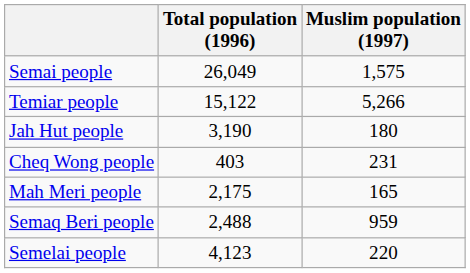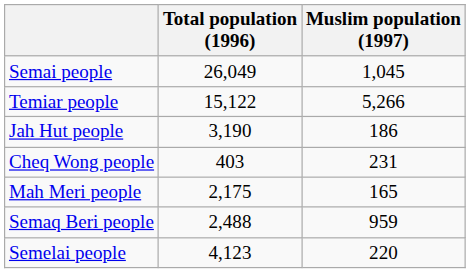Semai people | Muslim population (1997): 1,575 -> 1,045
Jah Hut people | Muslim population (1997): 180 -> 186
